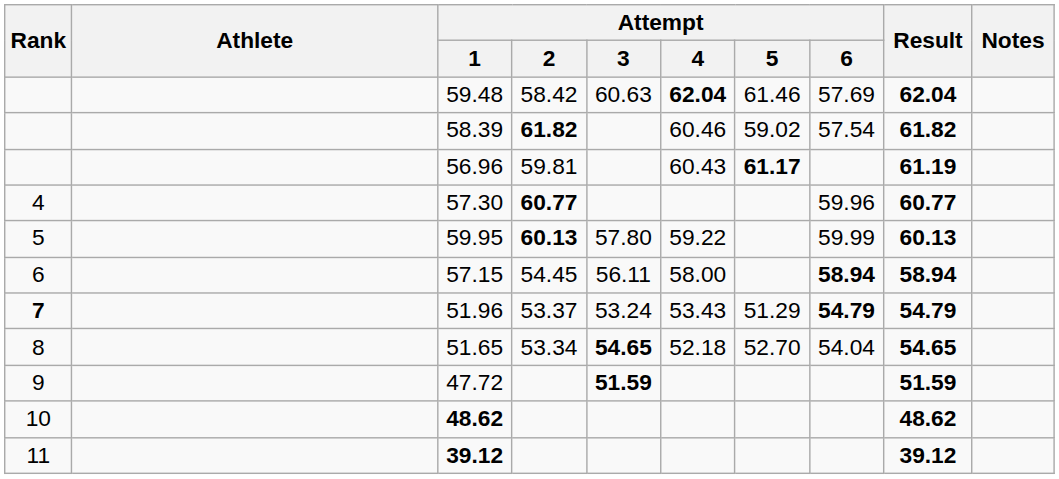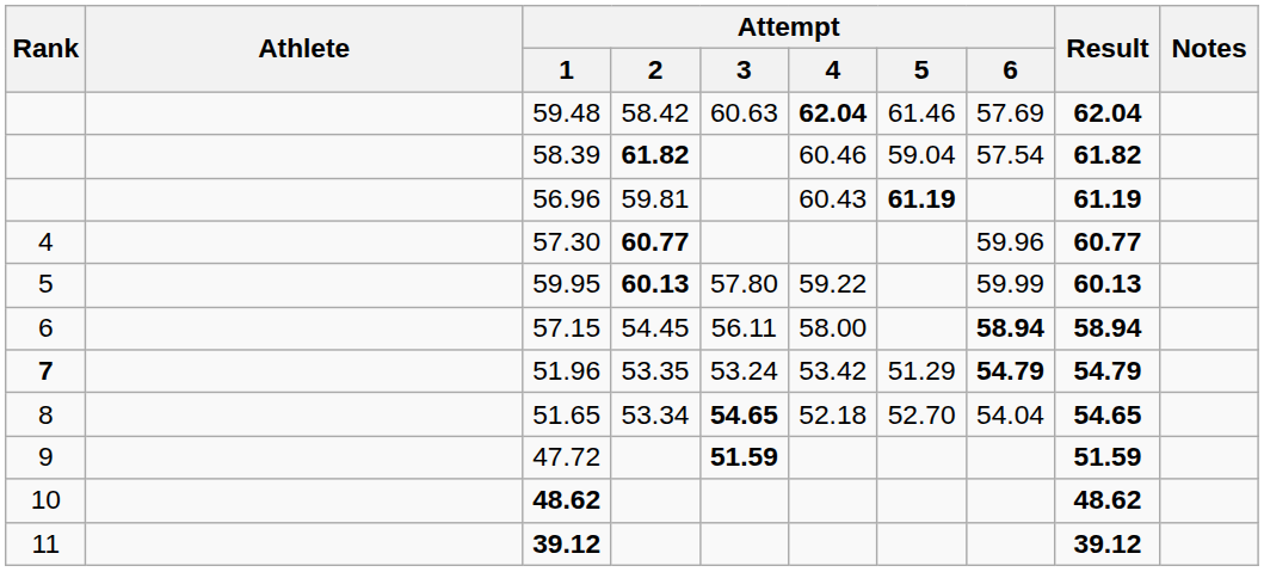58.39 | Attempt / 5: 59.02 -> 59.04
56.96 | Attempt / 5: 61.17 -> 61.19
51.96 | Attempt / 2: 53.37 -> 53.35
51.96 | Attempt / 4: 53.43 -> 53.42
